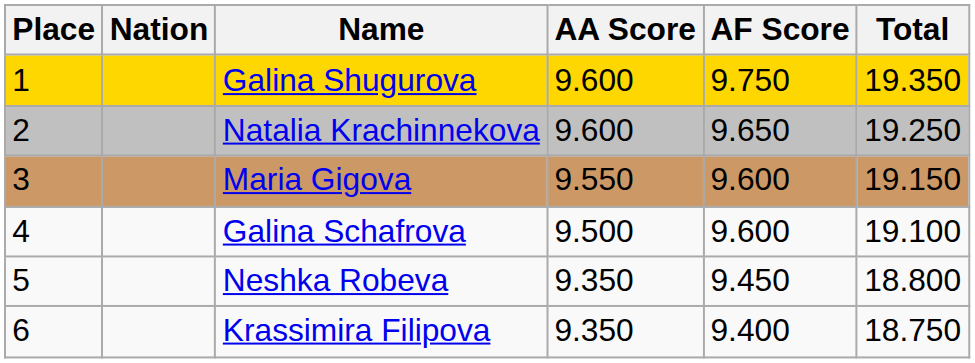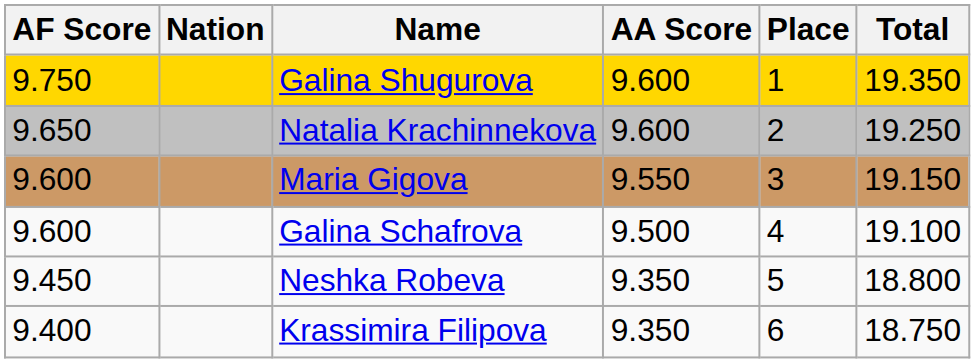columns swapped: Place <-> AF Score
